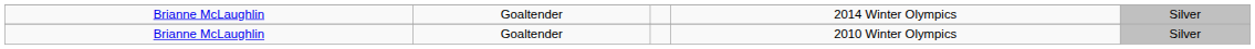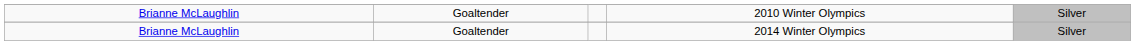rows swapped: 2010 Winter Olympics <-> 2014 Winter Olympics
